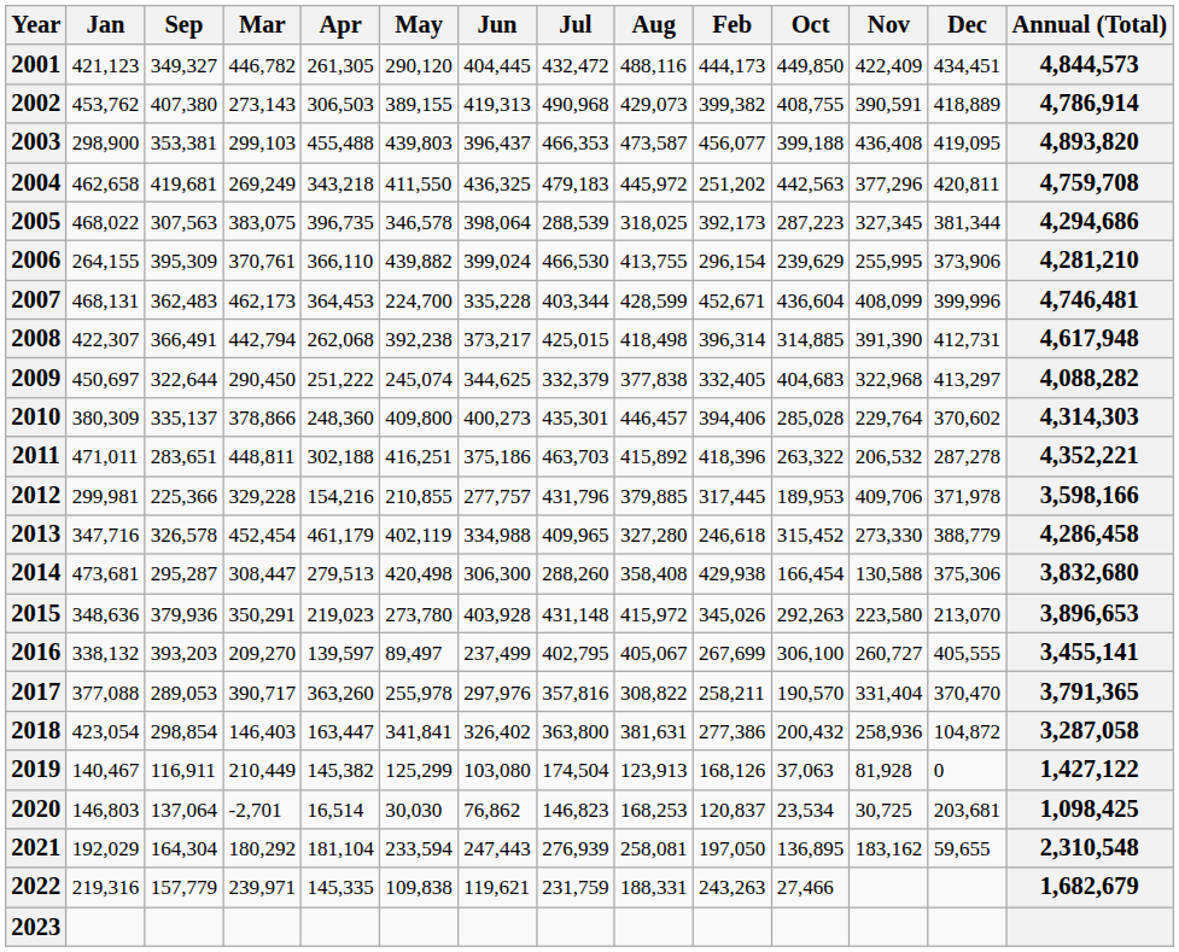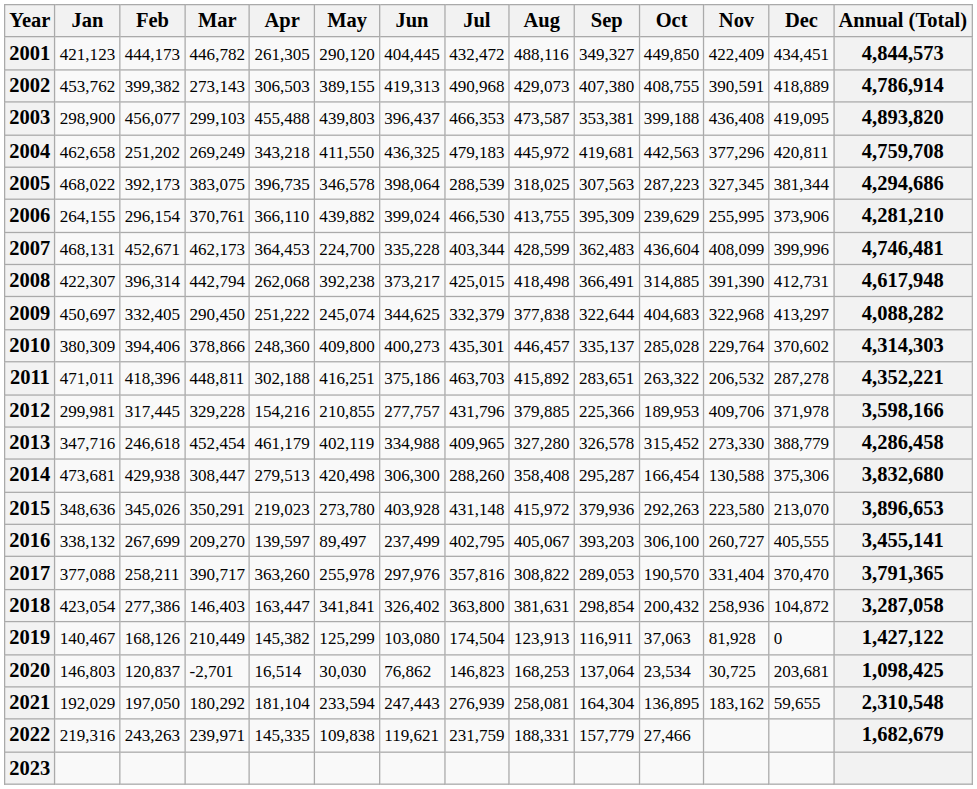columns swapped: Feb <-> Sep
